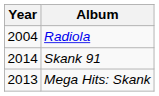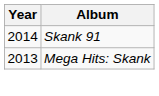- row: 2004 | Radiola
